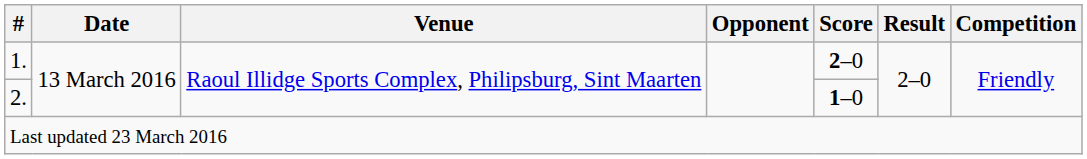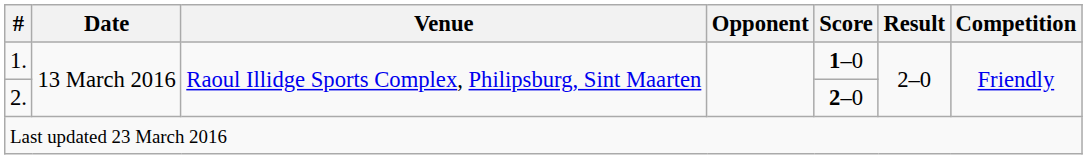1. | Score: 2–0 -> 1–0
2. | Score: 1–0 -> 2–0
